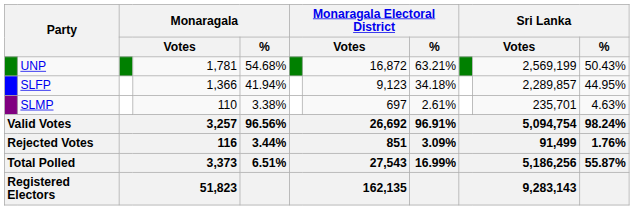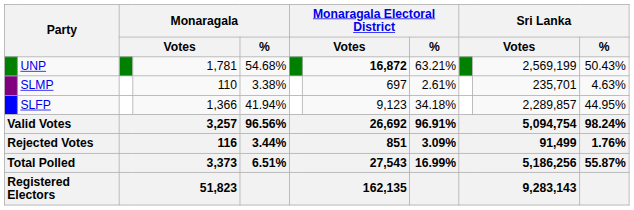UNP | column 7: normal -> bold
rows swapped: SLFP <-> SLMP
